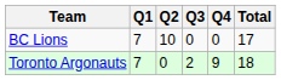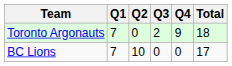rows swapped: Toronto Argonauts <-> BC Lions
